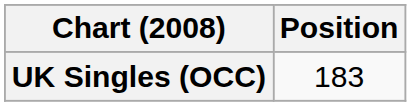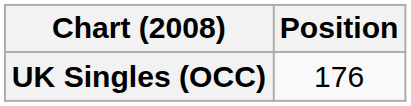UK Singles (OCC) | Position: 183 -> 176
